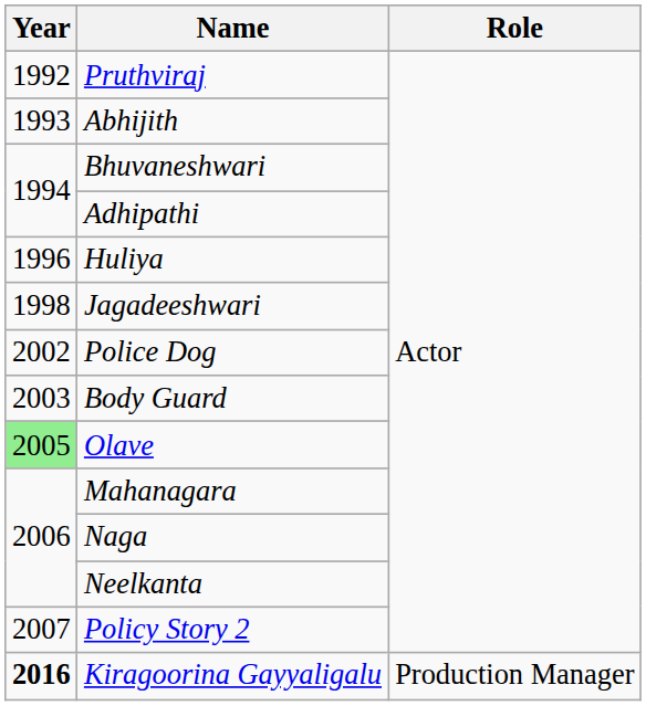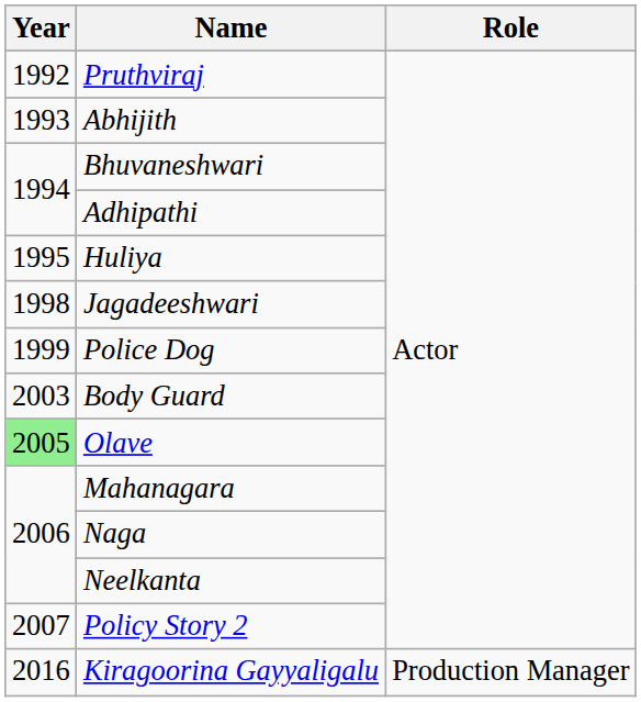Huliya | Year: 1996 -> 1995
Police Dog | Year: 2002 -> 1999
Kiragoorina Gayyaligalu | Year: bold -> normal
